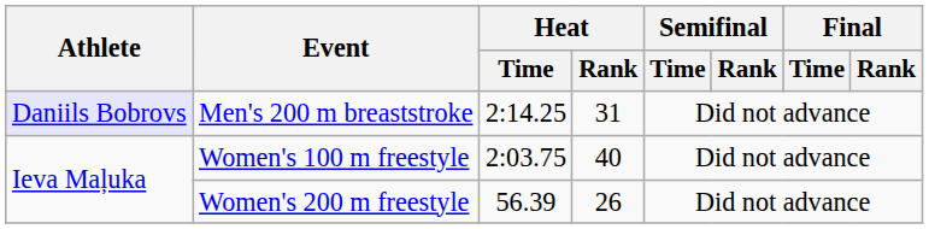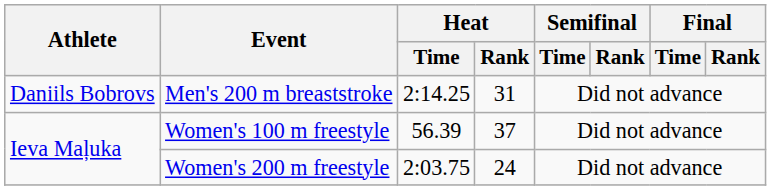Men's 200 m breaststroke | Athlete: lavender background -> no background
Women's 100 m freestyle | Heat / Time: 2:03.75 -> 56.39
Women's 100 m freestyle | Heat / Rank: 40 -> 37
Women's 200 m freestyle | Heat / Time: 56.39 -> 2:03.75
Women's 200 m freestyle | Heat / Rank: 26 -> 24
